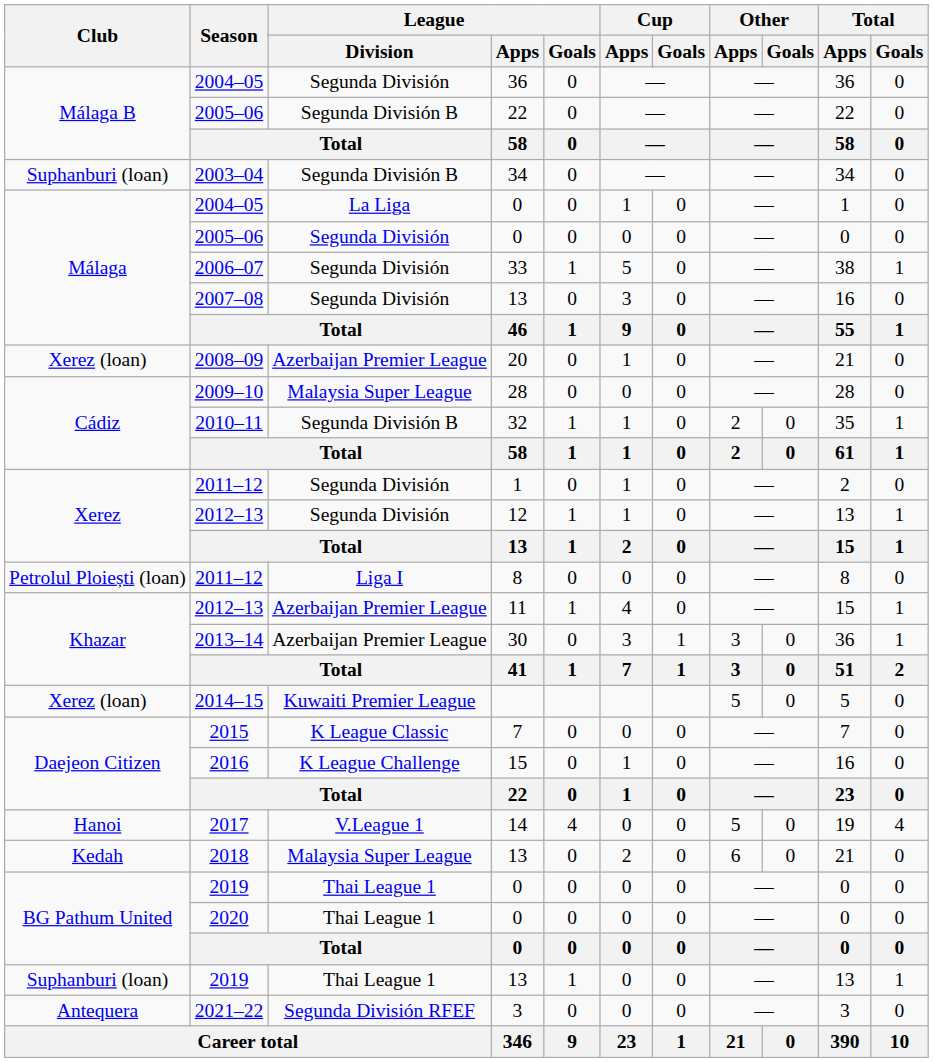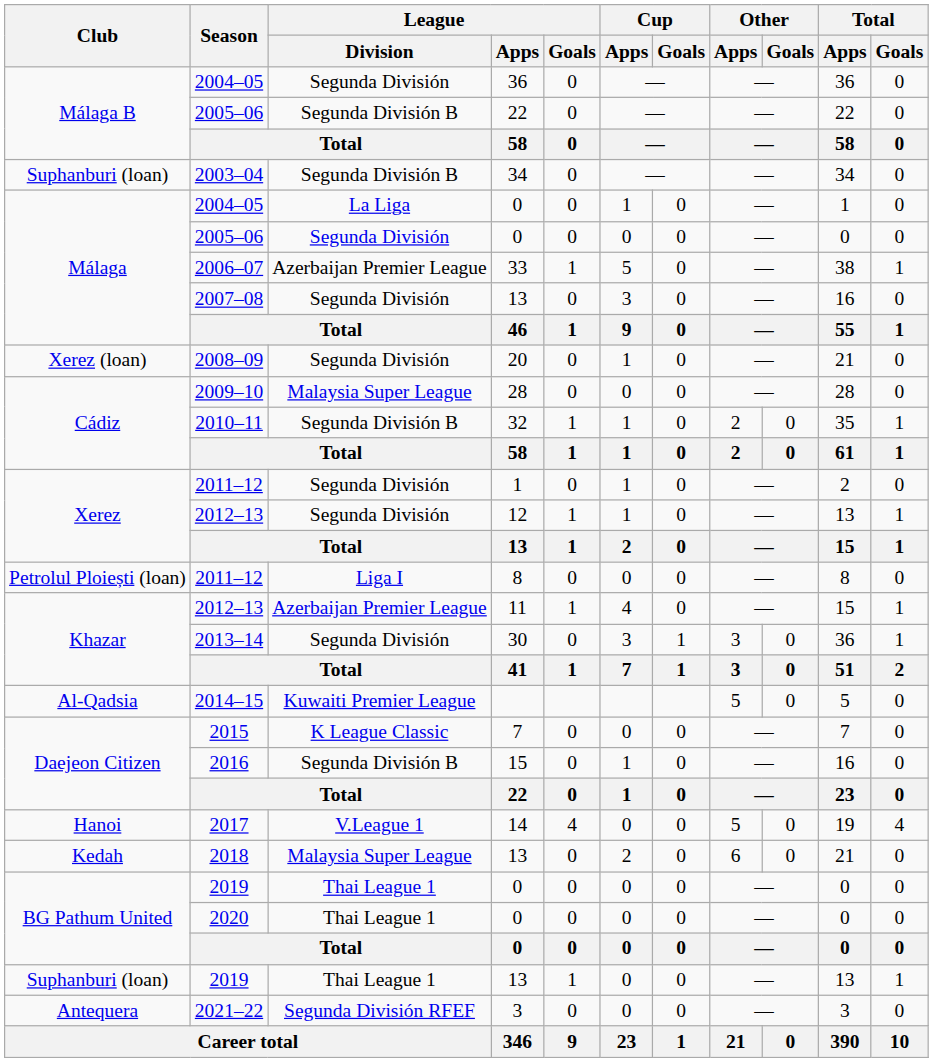2006–07 | League / Division: Segunda División -> Azerbaijan Premier League
2008–09 | League / Division: Azerbaijan Premier League -> Segunda División
2013–14 | League / Division: Azerbaijan Premier League -> Segunda División
2014–15 | Club: Xerez (loan) -> Al-Qadsia
2016 | League / Division: K League Challenge -> Segunda División B
